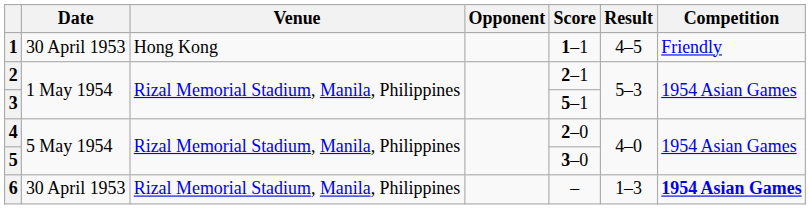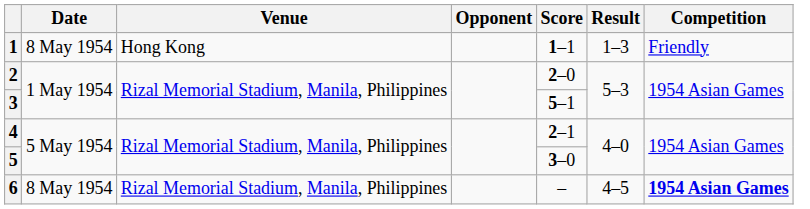1 | Date: 30 April 1953 -> 8 May 1954
1 | Result: 4–5 -> 1–3
2 | Score: 2–1 -> 2–0
4 | Score: 2–0 -> 2–1
6 | Date: 30 April 1953 -> 8 May 1954
6 | Result: 1–3 -> 4–5
